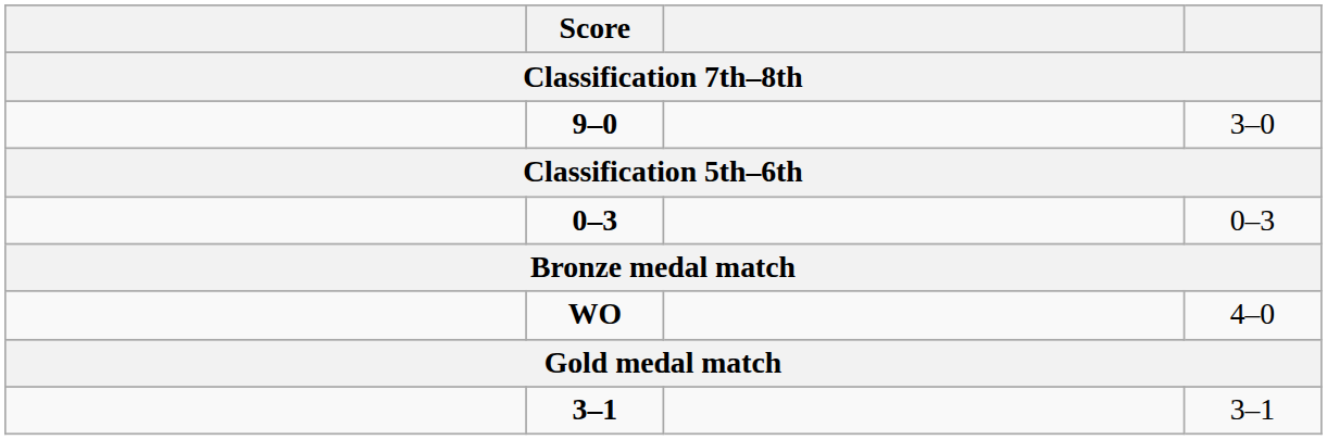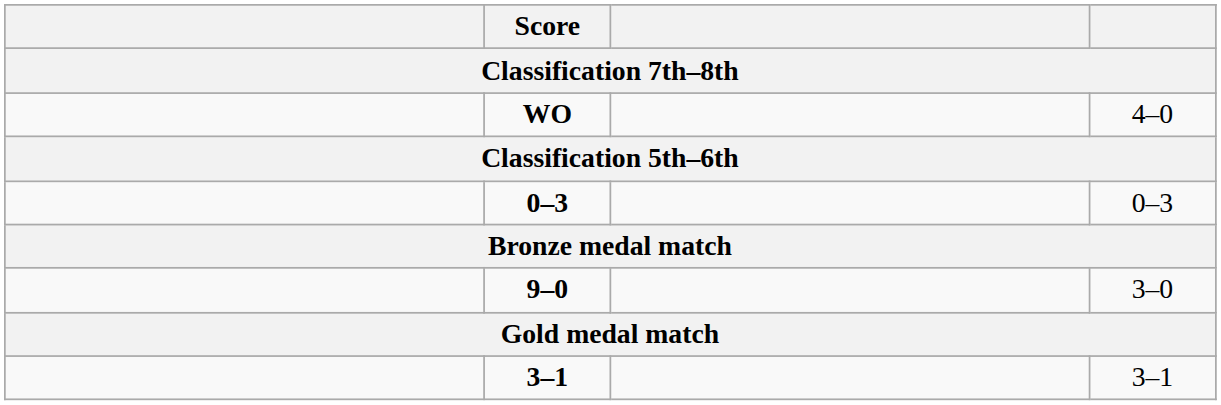rows swapped: WO <-> 9–0
